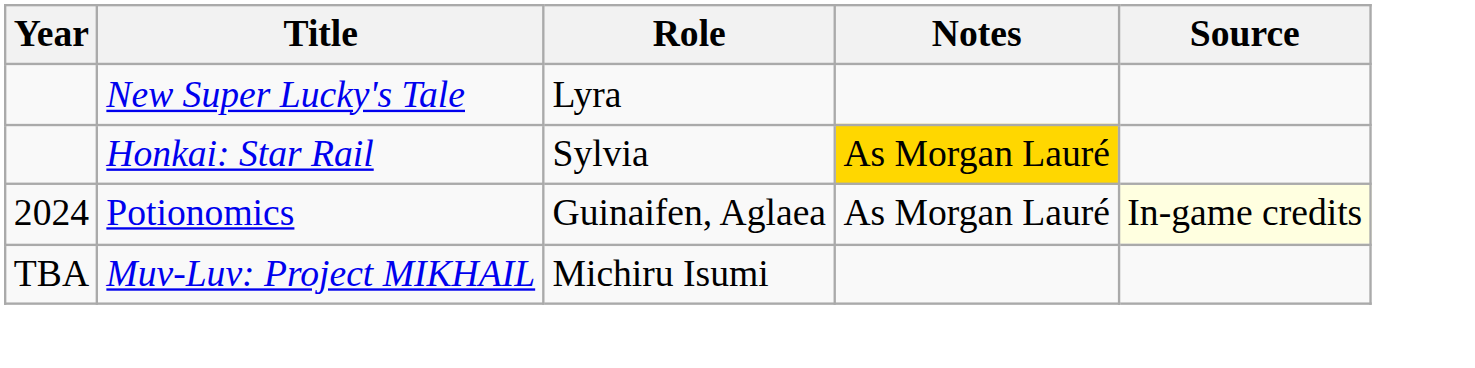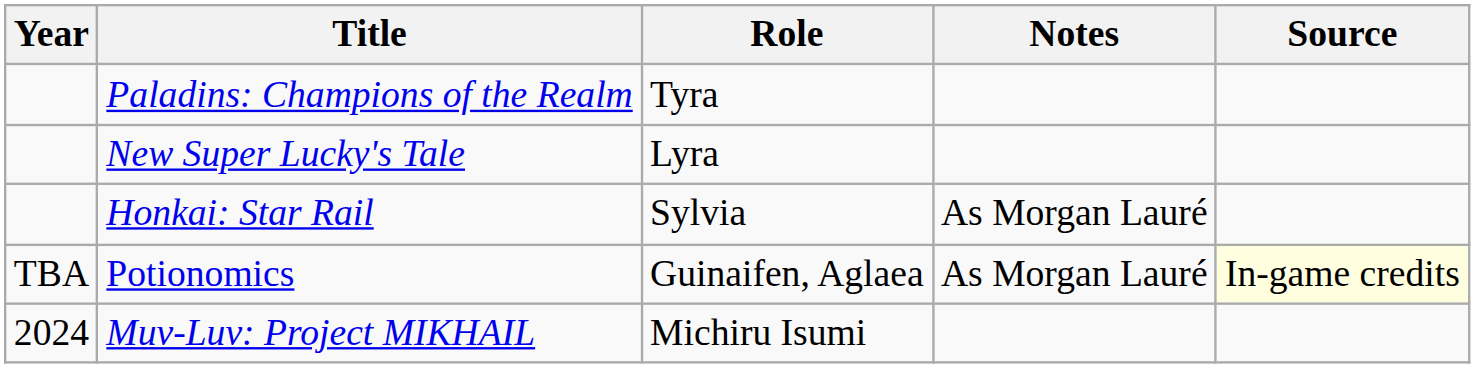+ row: Paladins: Champions of the Realm | Tyra
Honkai: Star Rail | Notes: gold background -> no background
Potionomics | Year: 2024 -> TBA
Muv-Luv: Project MIKHAIL | Year: TBA -> 2024
